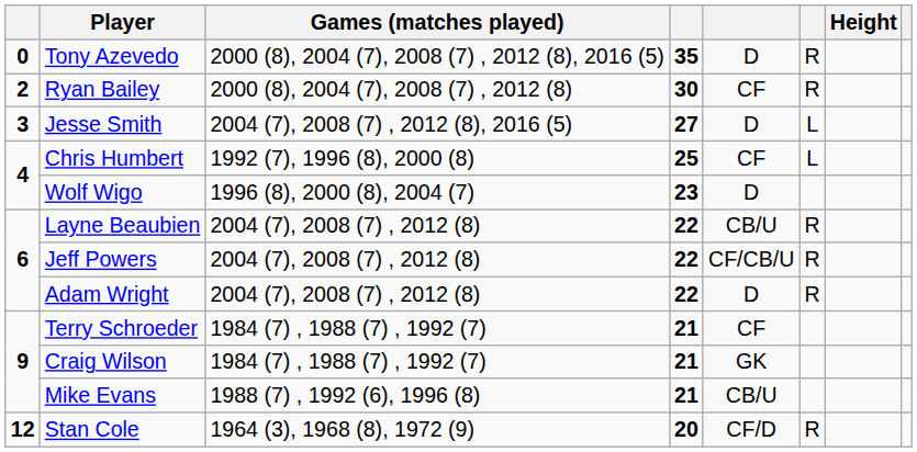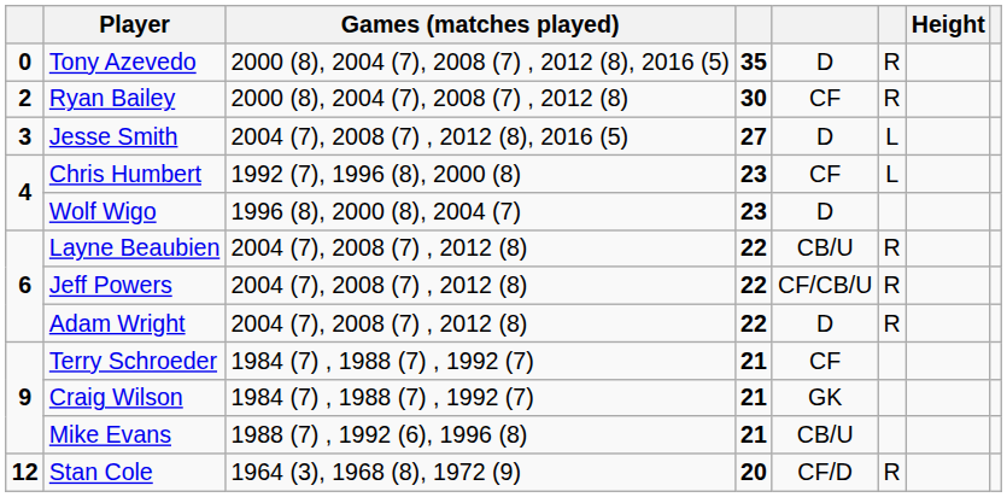Chris Humbert | column 4: 25 -> 23
